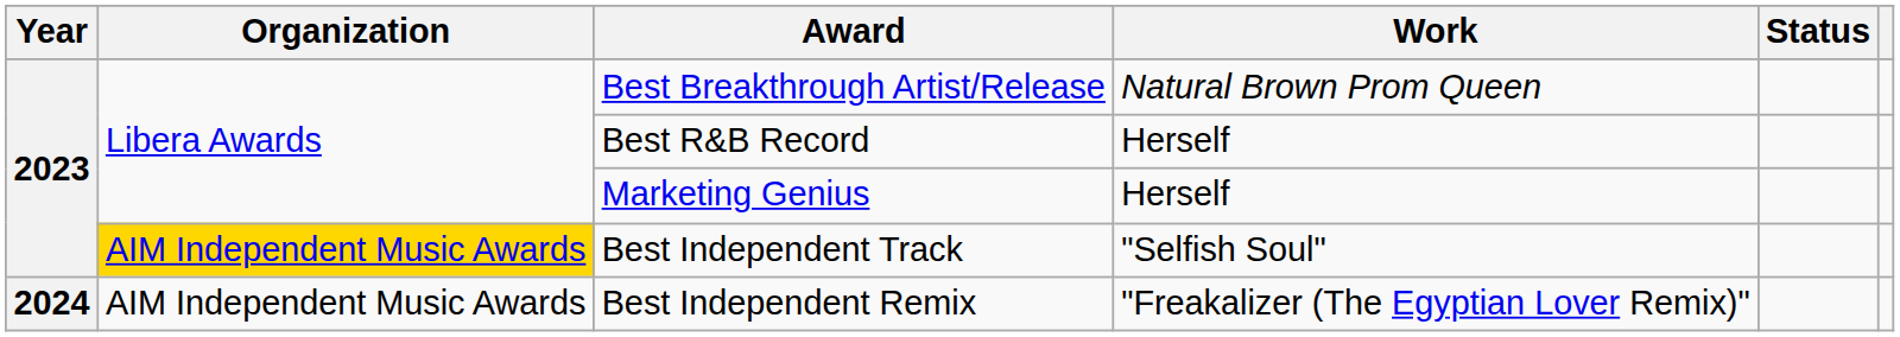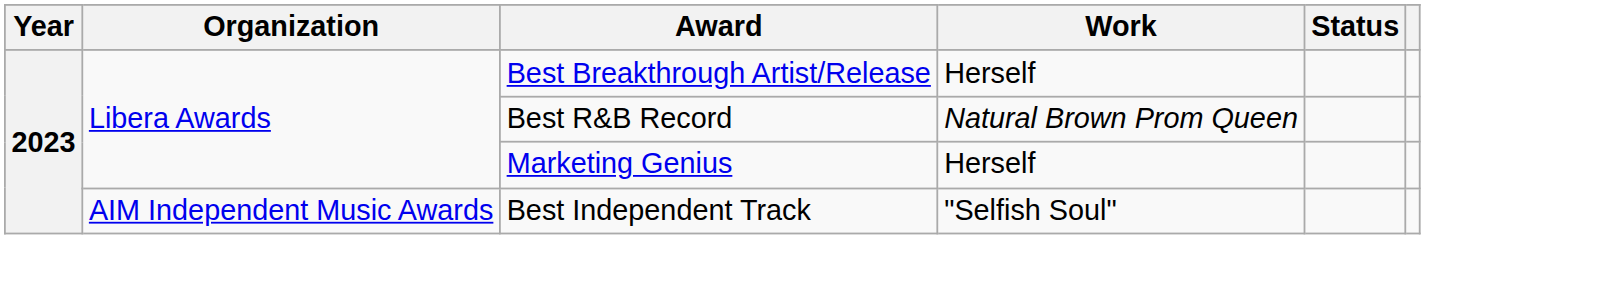Best Breakthrough Artist/Release | Work: Natural Brown Prom Queen -> Herself
Best R&B Record | Work: Herself -> Natural Brown Prom Queen
Best Independent Track | Organization: gold background -> no background
- row: 2024 | AIM Independent Music Awards | Best Independent Remix | "Freakalizer (The Egyptian Lover Remix)"
